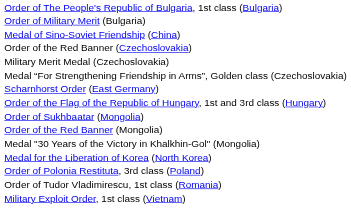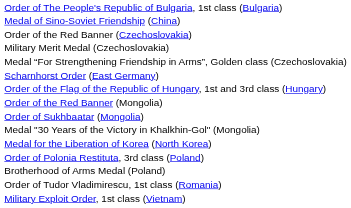- row: Order of Military Merit (Bulgaria)
rows swapped: Order of Sukhbaatar (Mongolia) <-> Order of the Red Banner (Mongolia)
+ row: Brotherhood of Arms Medal (Poland)
